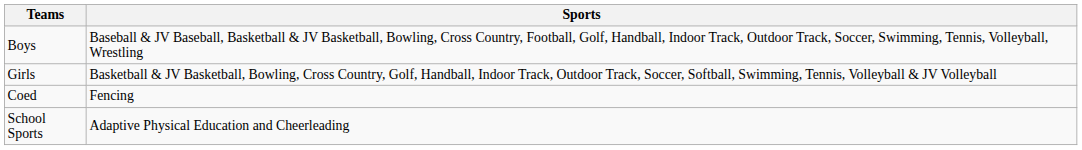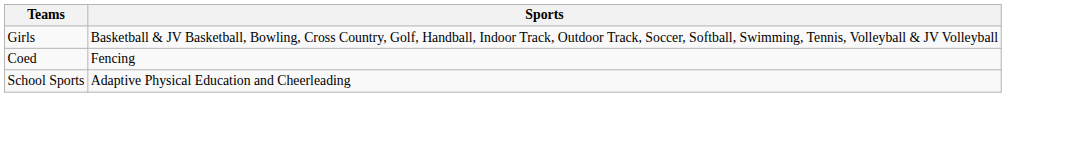- row: Boys | Baseball & JV Baseball, Basketball & JV Basketball, Bowling, Cross Country, Football, Golf, Handball, Indoor Track, Outdoor Track, Soccer, Swimming, Tennis, Volleyball, Wrestling
